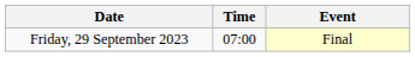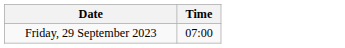- column: Event | Final
